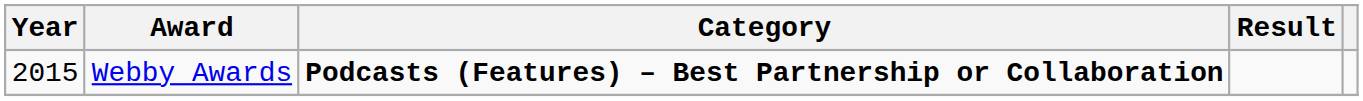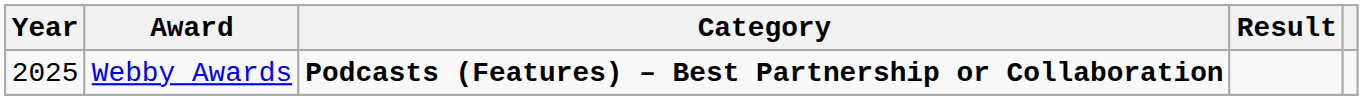Webby Awards | Year: 2015 -> 2025
